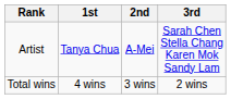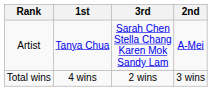columns swapped: 2nd <-> 3rd
